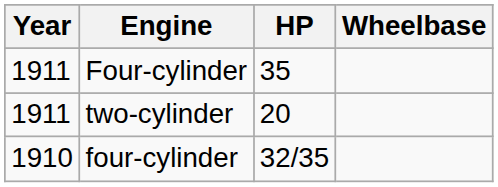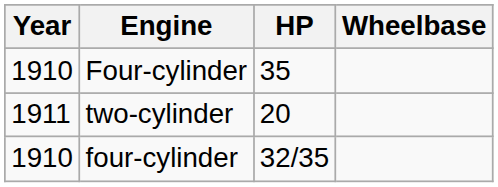Four-cylinder | Year: 1911 -> 1910
